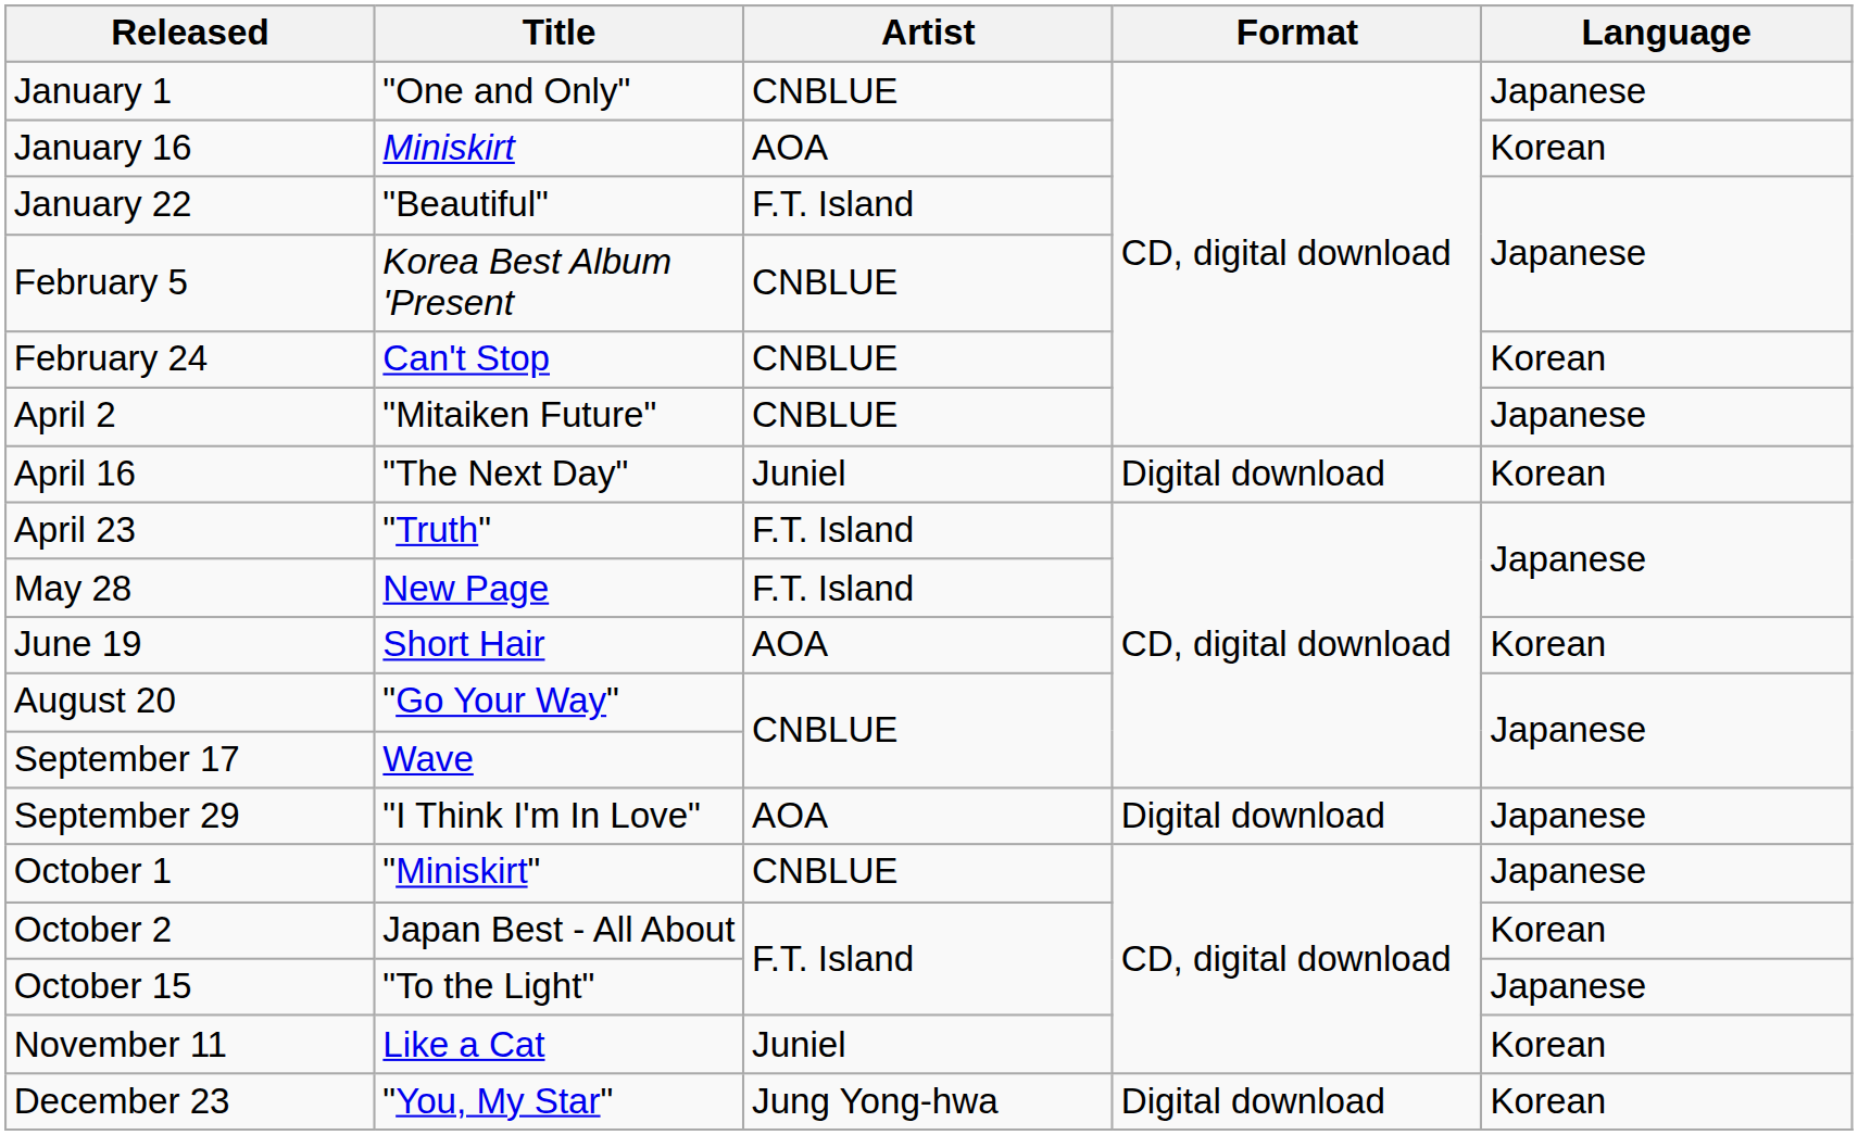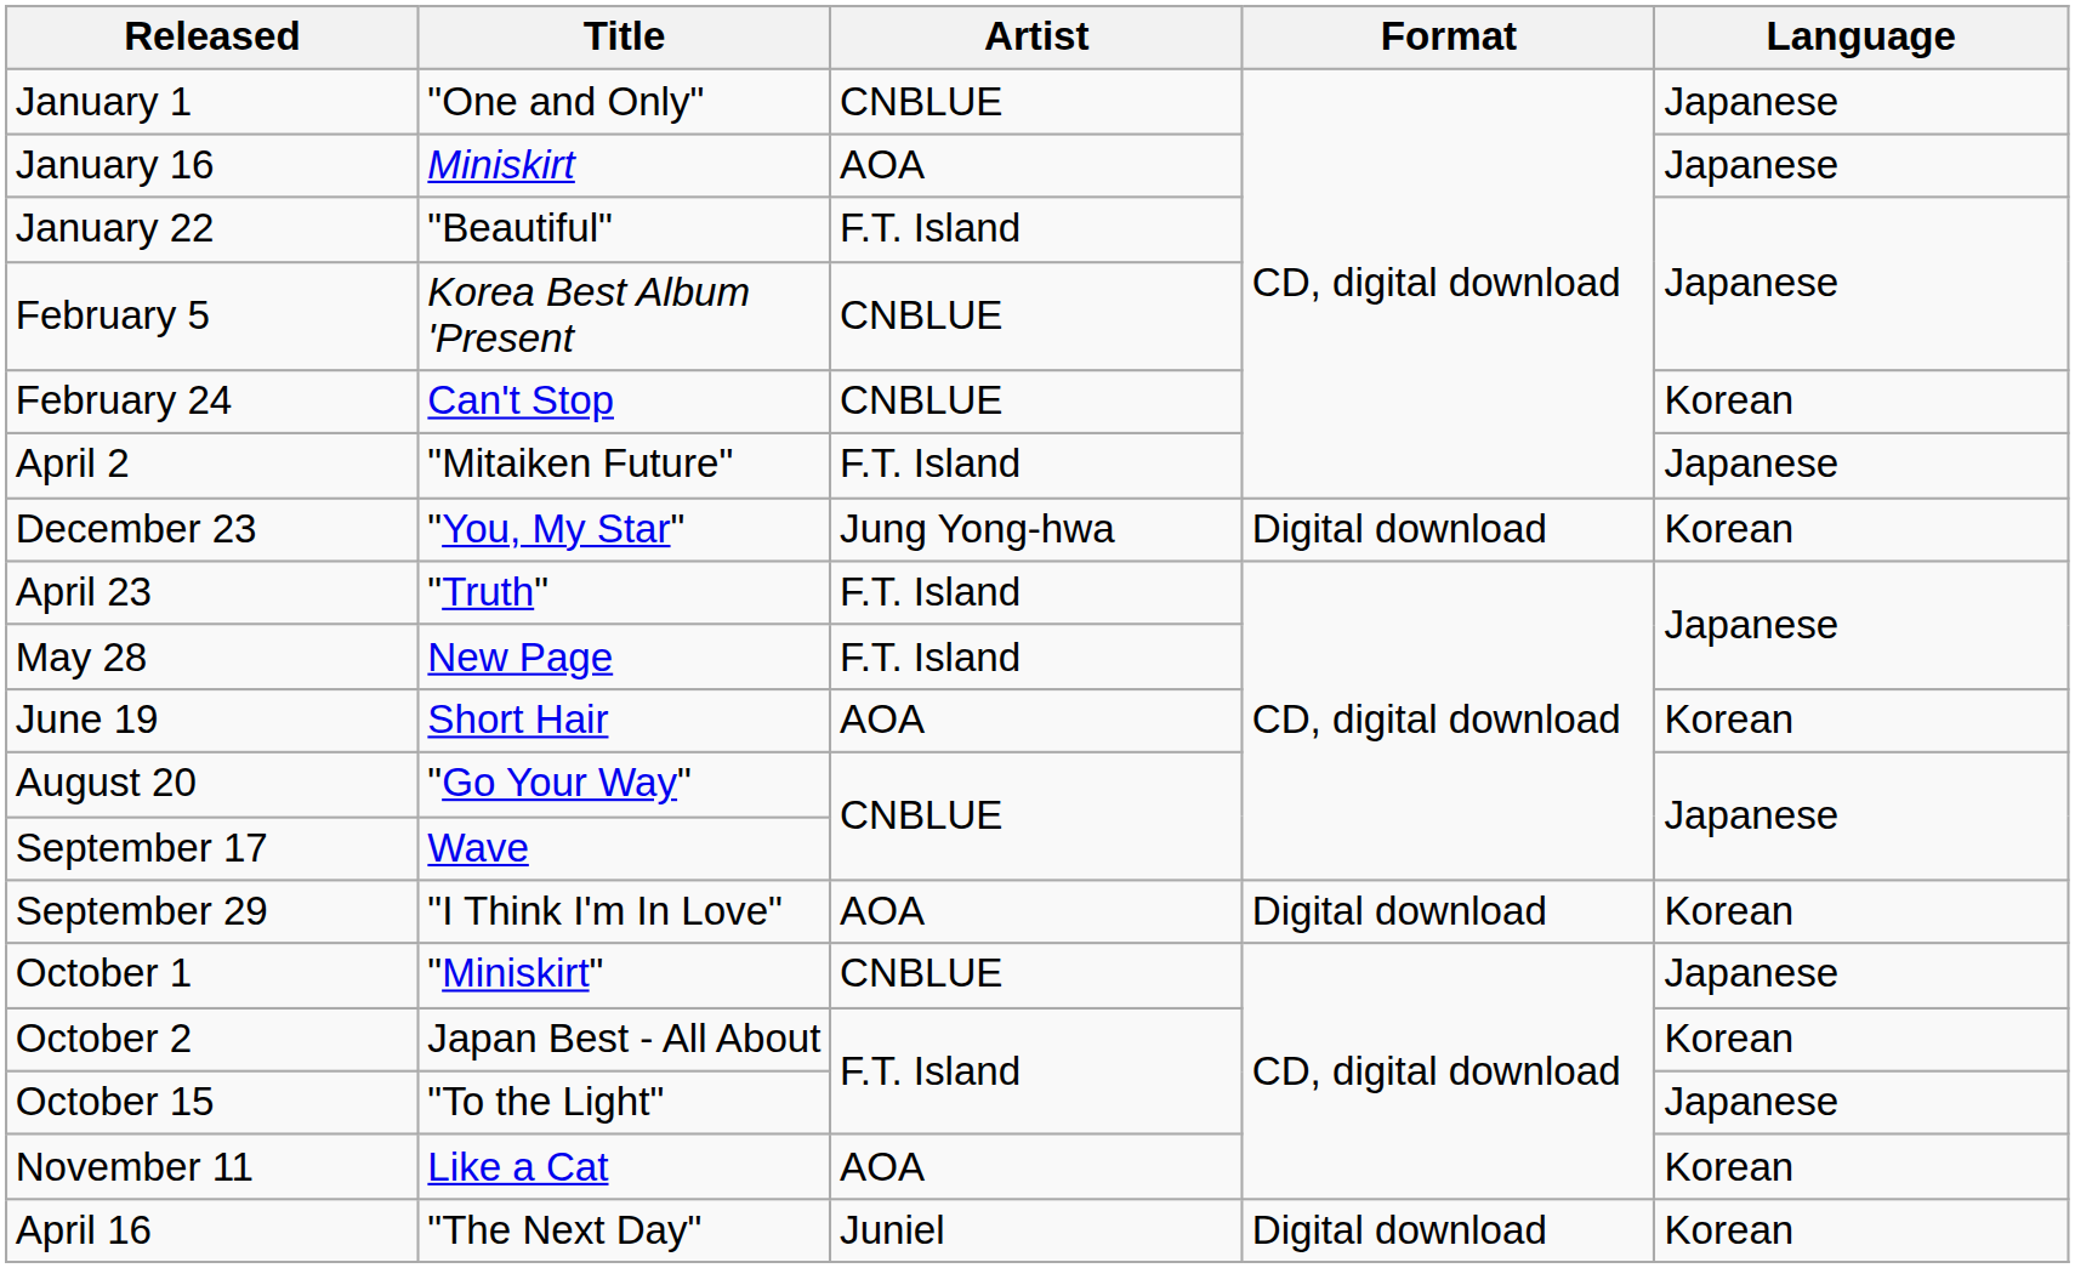January 16 | Language: Korean -> Japanese
April 2 | Artist: CNBLUE -> F.T. Island
rows swapped: April 16 <-> December 23
September 29 | Language: Japanese -> Korean
November 11 | Artist: Juniel -> AOA
